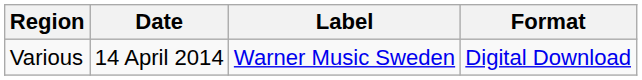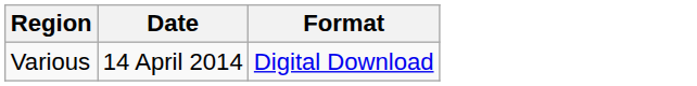- column: Label | Warner Music Sweden
